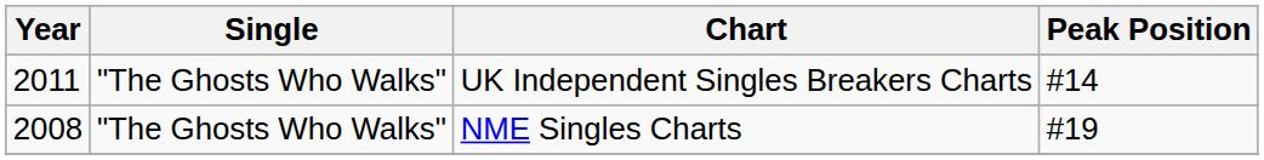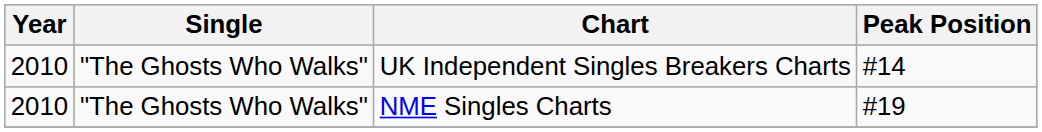UK Independent Singles Breakers Charts | Year: 2011 -> 2010
NME Singles Charts | Year: 2008 -> 2010
